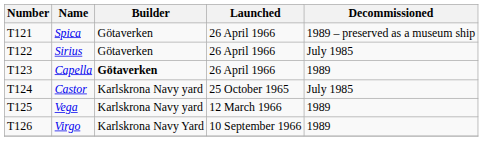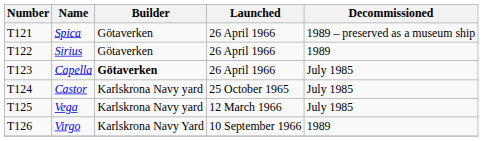Sirius | Decommissioned: July 1985 -> 1989
Capella | Decommissioned: 1989 -> July 1985
Vega | Decommissioned: 1989 -> July 1985
